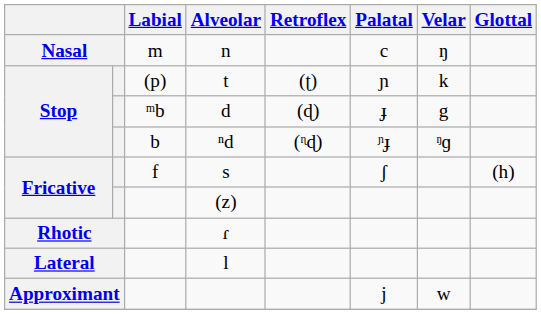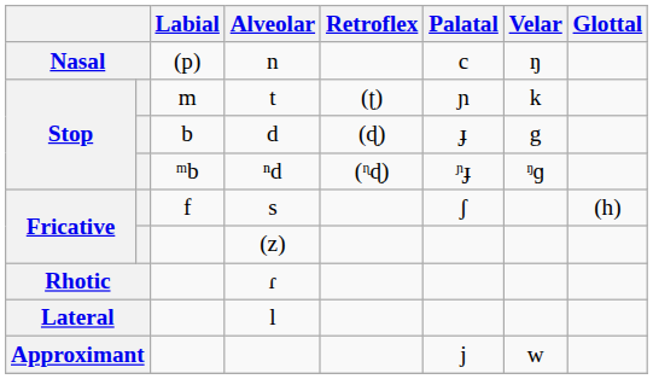n | Labial: m -> (p)
t | Labial: (p) -> m
d | Labial: ᵐb -> b
ⁿd | Labial: b -> ᵐb
